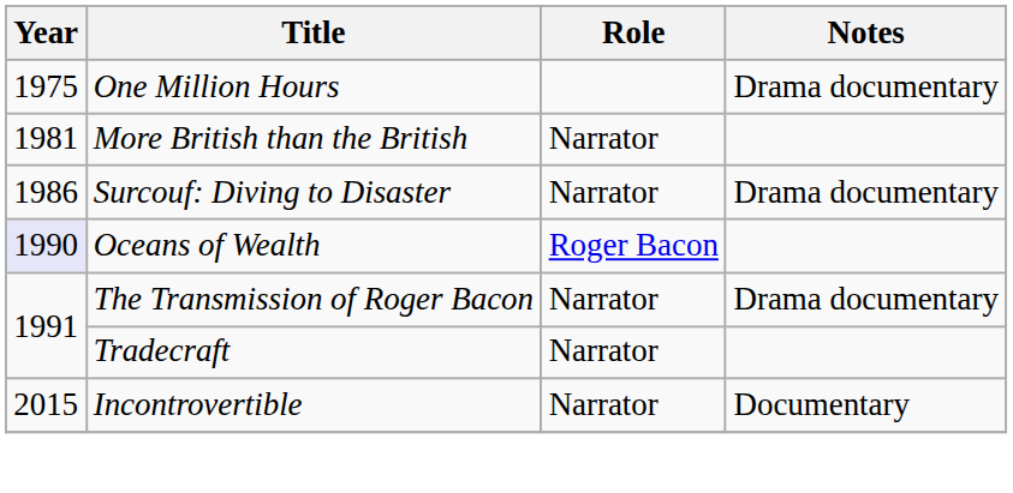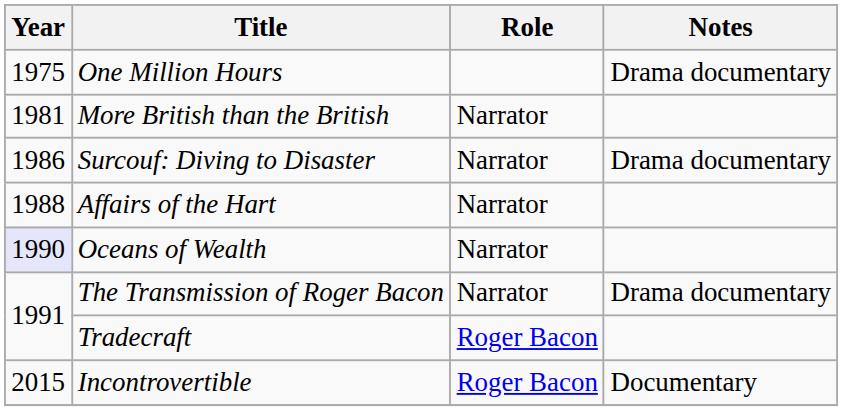+ row: 1988 | Affairs of the Hart | Narrator
Oceans of Wealth | Role: Roger Bacon -> Narrator
Tradecraft | Role: Narrator -> Roger Bacon
Incontrovertible | Role: Narrator -> Roger Bacon
